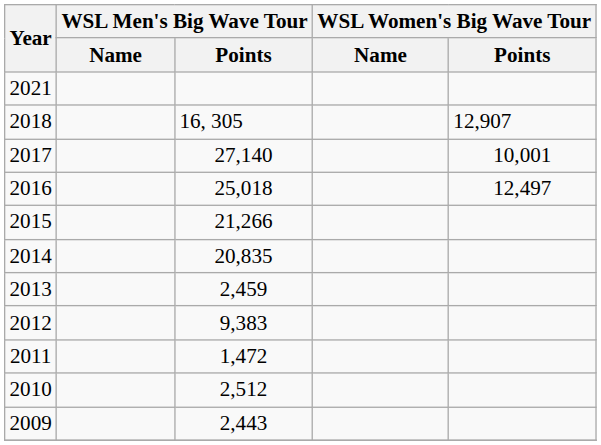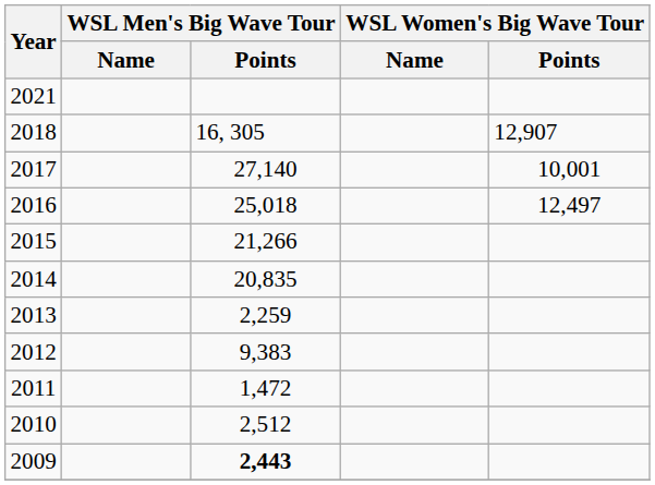2013 | WSL Men's Big Wave Tour / Points: 2,459 -> 2,259
2009 | WSL Men's Big Wave Tour / Points: normal -> bold
